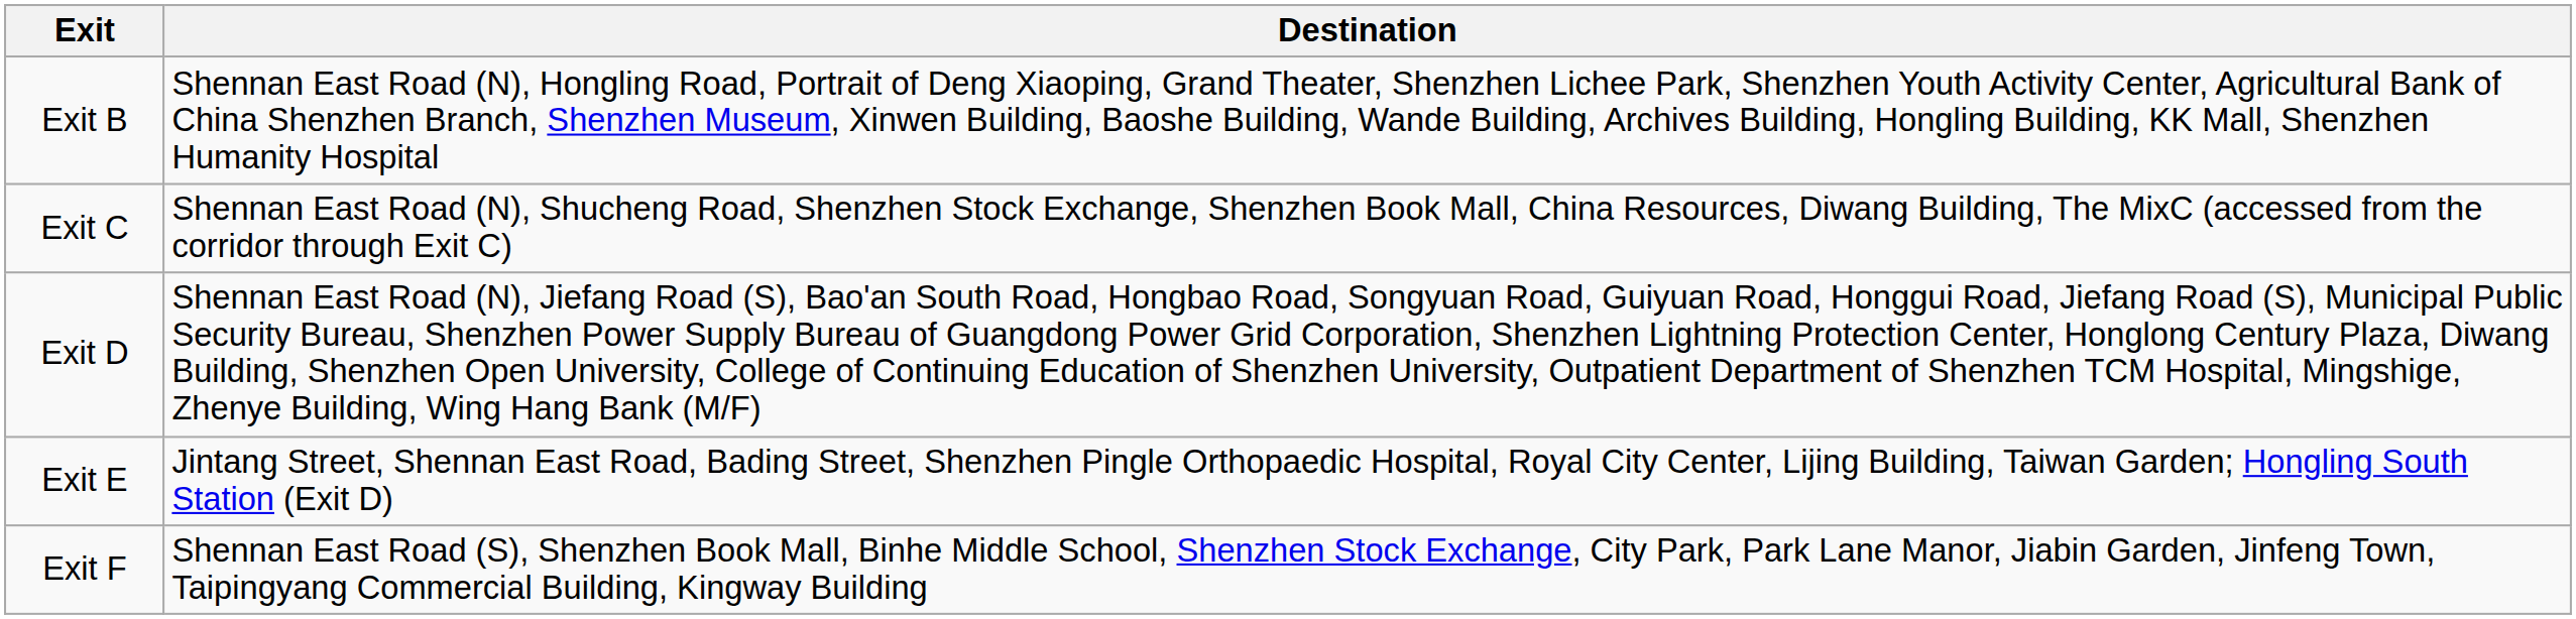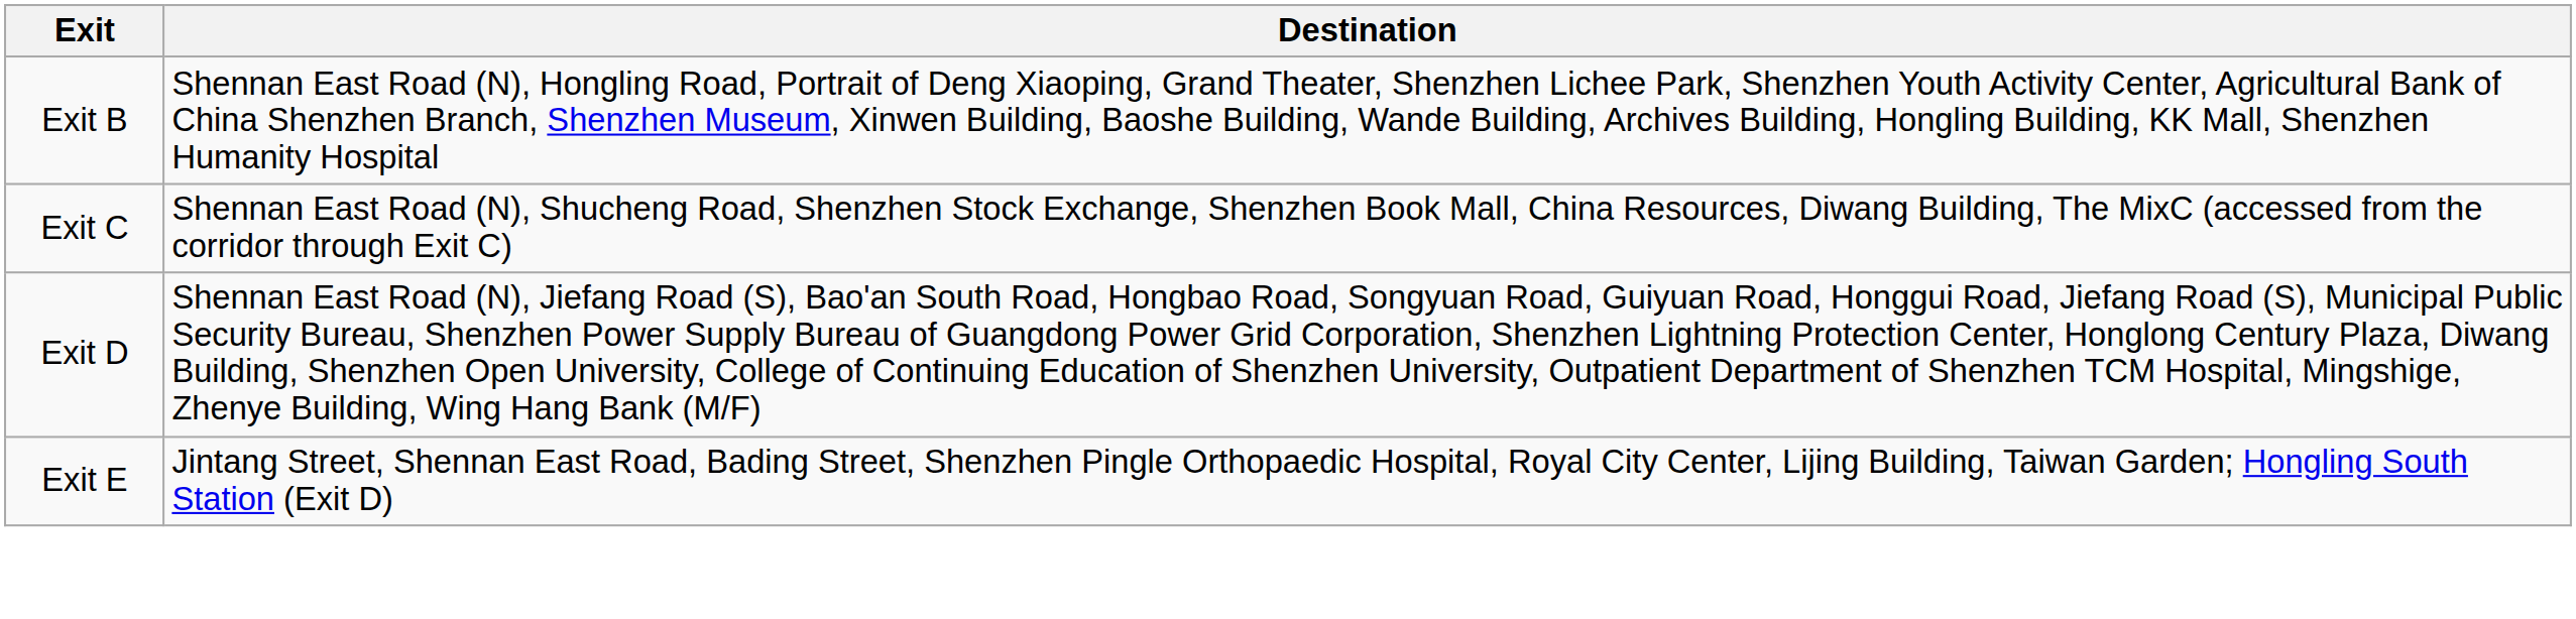- row: Exit F | Shennan East Road (S), Shenzhen Book Mall, Binhe Middle School, Shenzhen Stock Exchange, City Park, Park Lane Manor, Jiabin Garden, Jinfeng Town, Taipingyang Commercial Building, Kingway Building
